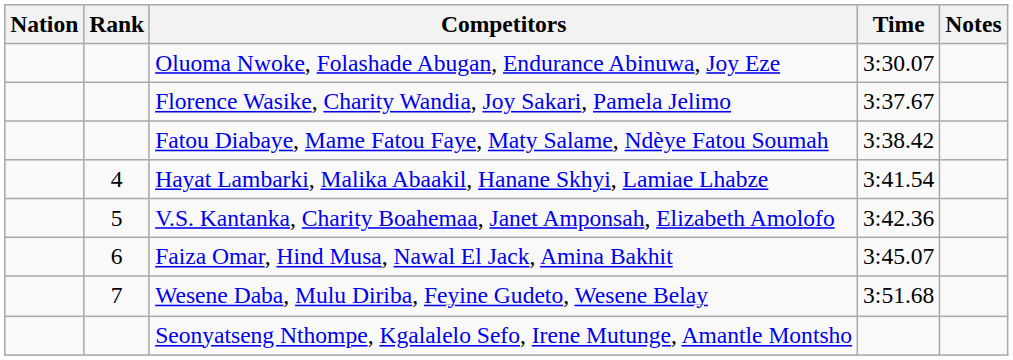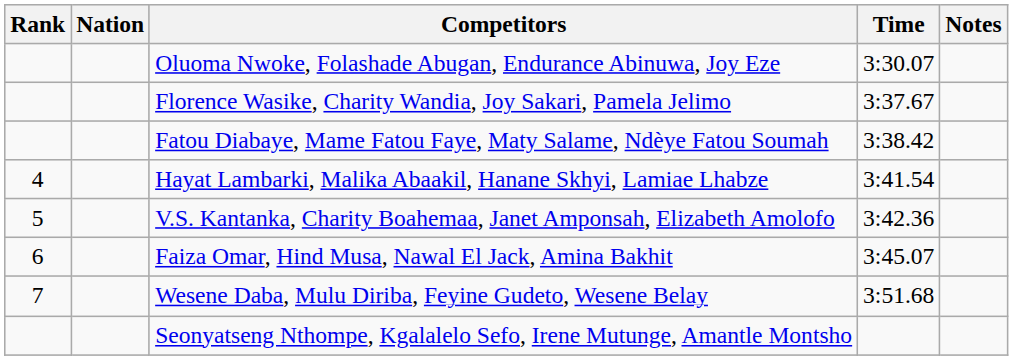columns swapped: Rank <-> Nation
